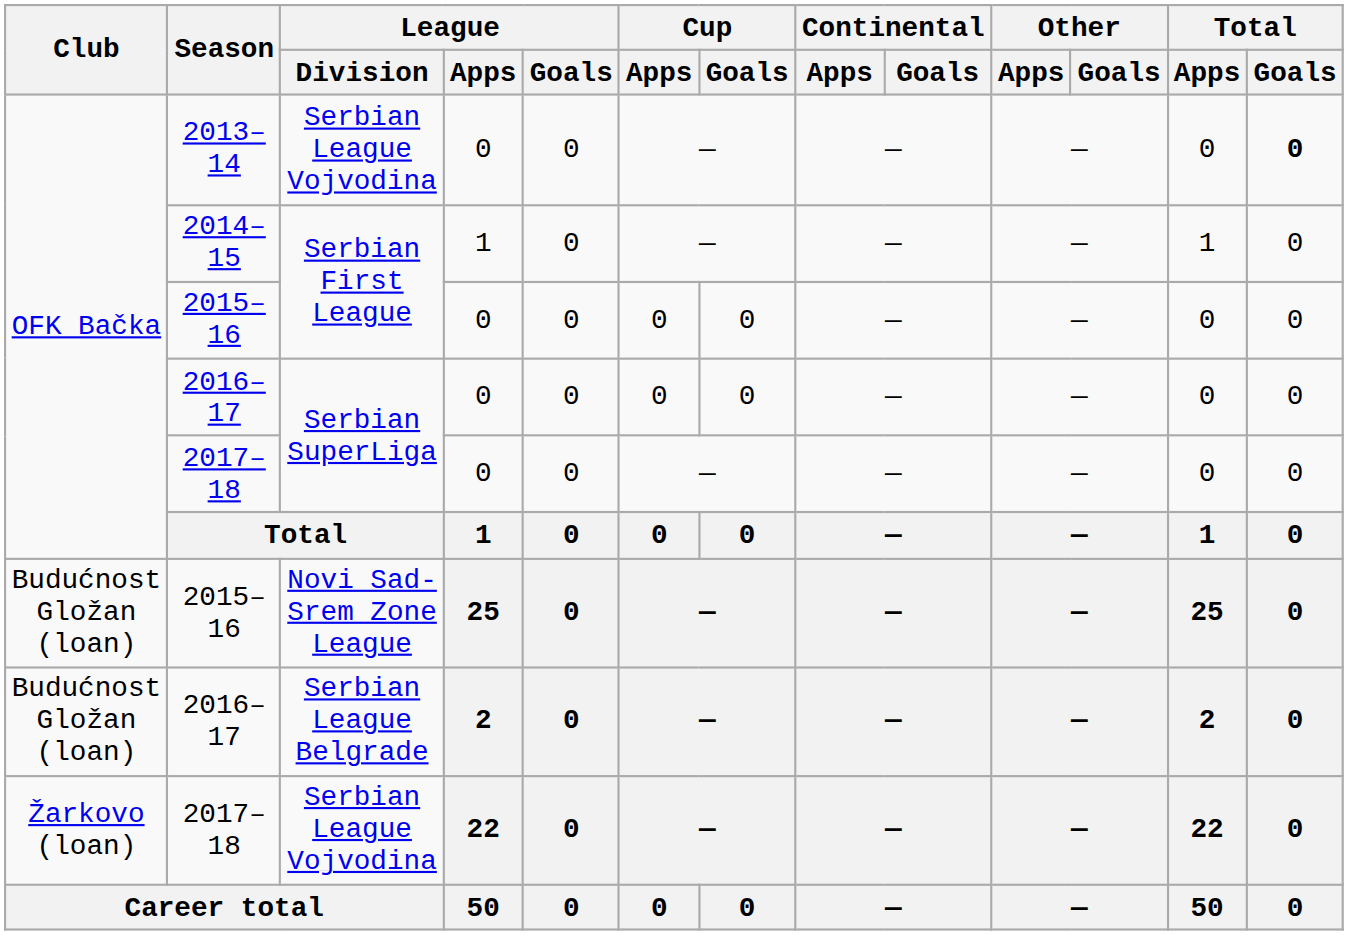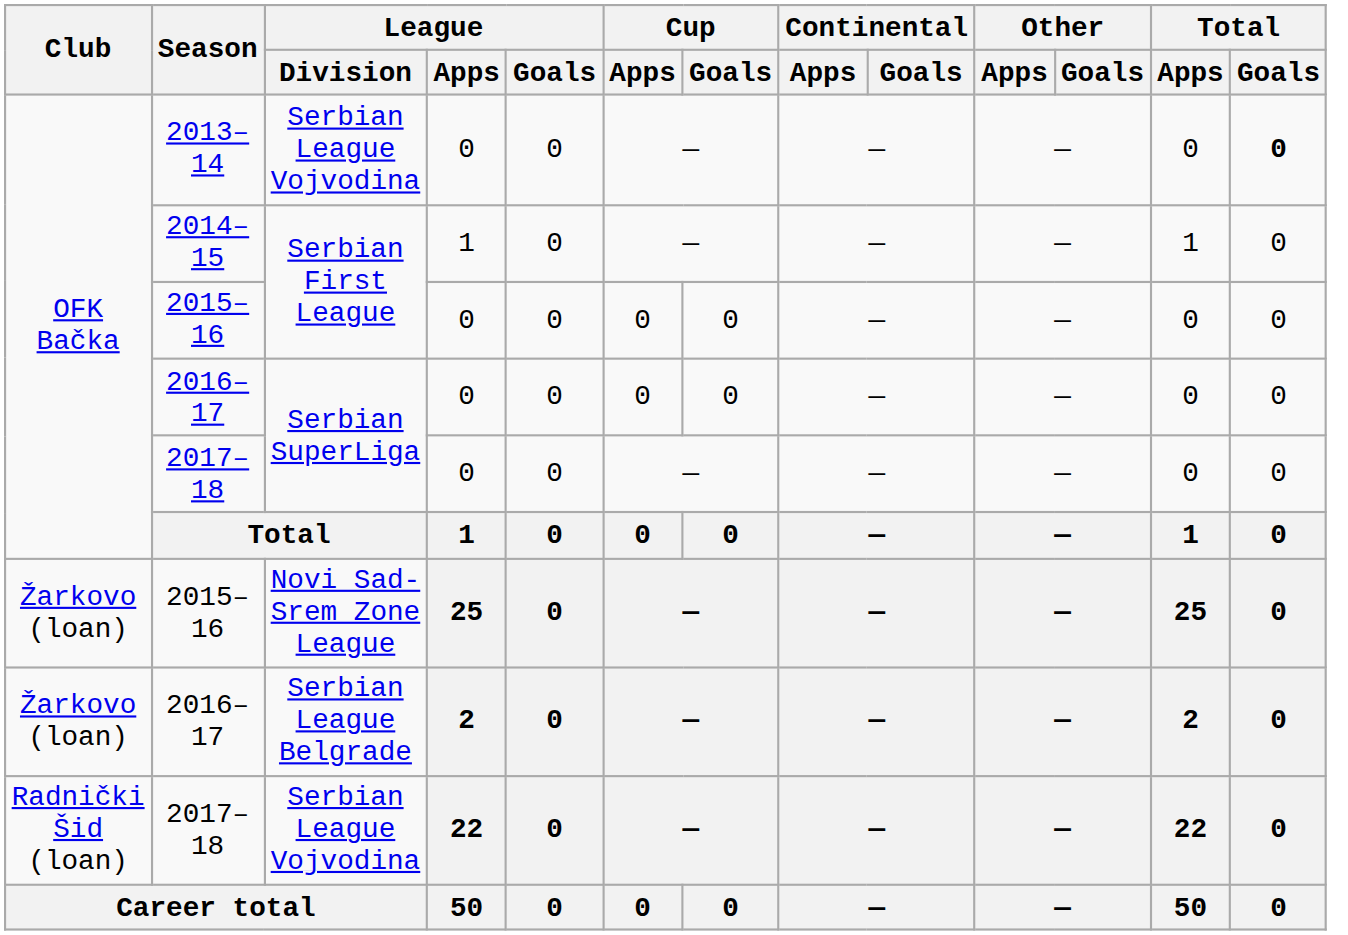2015–16 / Novi Sad-Srem Zone League | Club: Budućnost Gložan (loan) -> Žarkovo (loan)
2016–17 / Serbian League Belgrade | Club: Budućnost Gložan (loan) -> Žarkovo (loan)
2017–18 / Serbian League Vojvodina | Club: Žarkovo (loan) -> Radnički Šid (loan)
